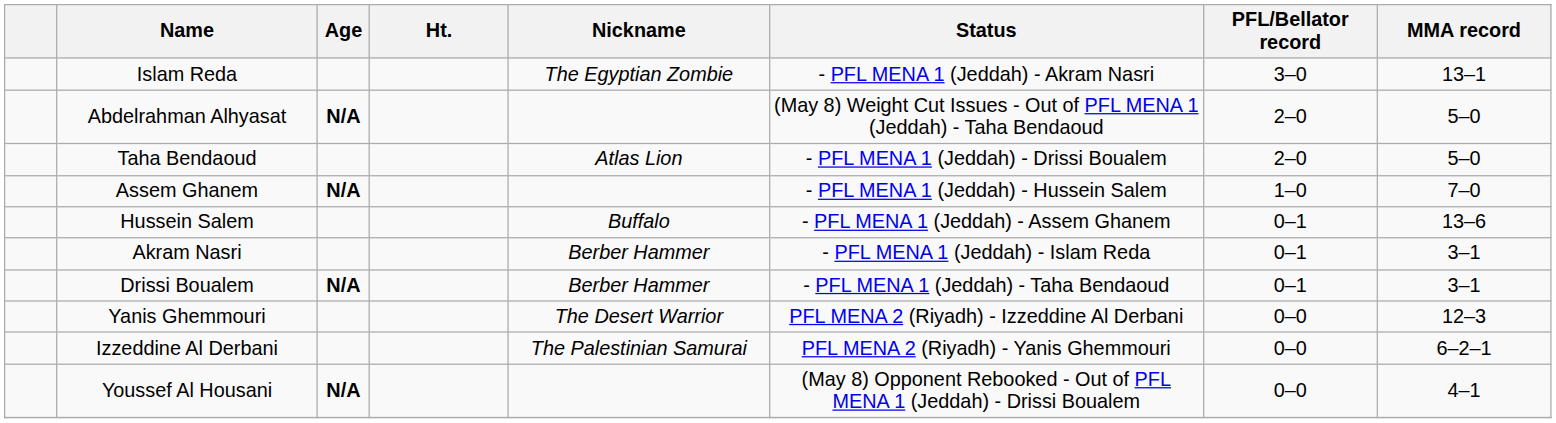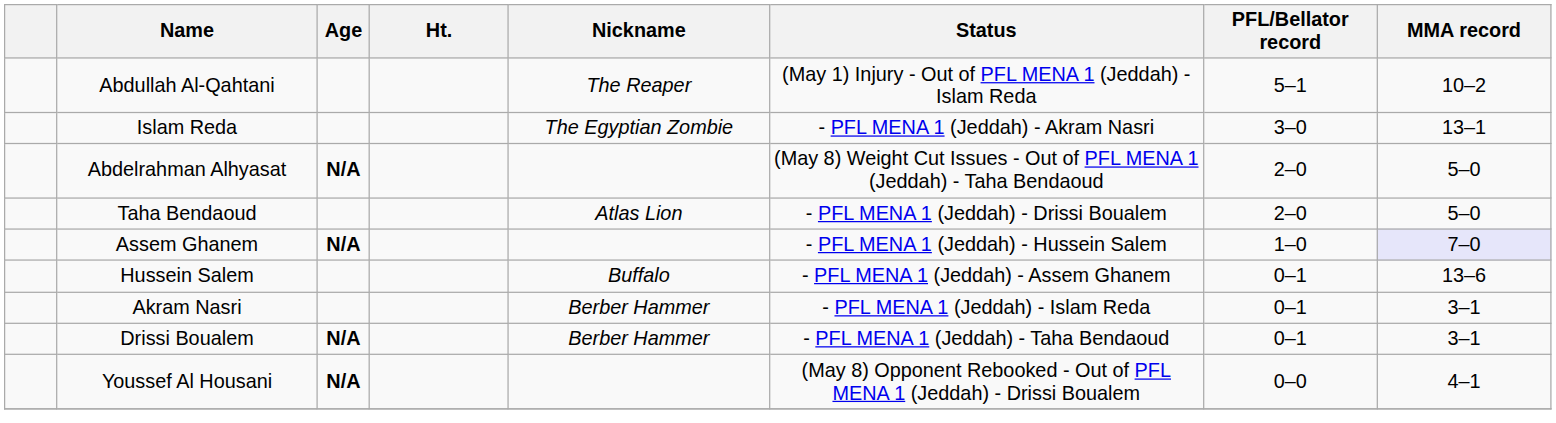+ row: Abdullah Al-Qahtani | The Reaper | (May 1) Injury - Out of PFL MENA 1 (Jeddah) - Islam Reda | 5–1 | 10–2
Assem Ghanem | MMA record: no background -> lavender background
- row: Yanis Ghemmouri | The Desert Warrior | PFL MENA 2 (Riyadh) - Izzeddine Al Derbani | 0–0 | 12–3
- row: Izzeddine Al Derbani | The Palestinian Samurai | PFL MENA 2 (Riyadh) - Yanis Ghemmouri | 0–0 | 6–2–1
